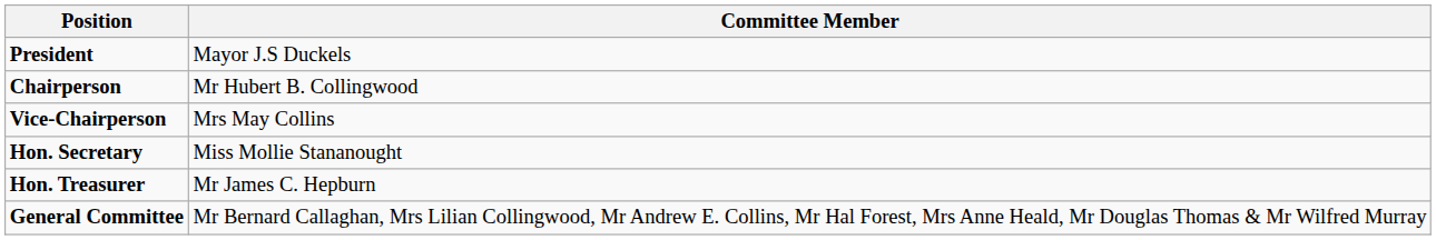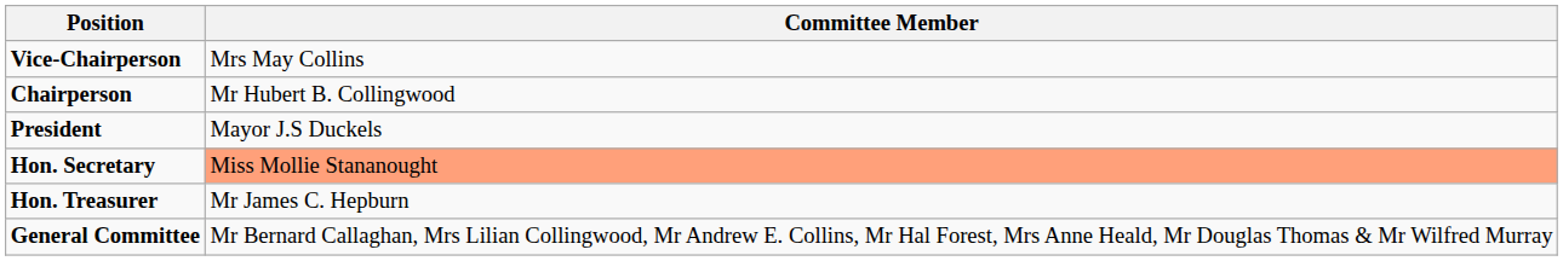rows swapped: President <-> Vice-Chairperson
Hon. Secretary | Committee Member: no background -> lightsalmon background
